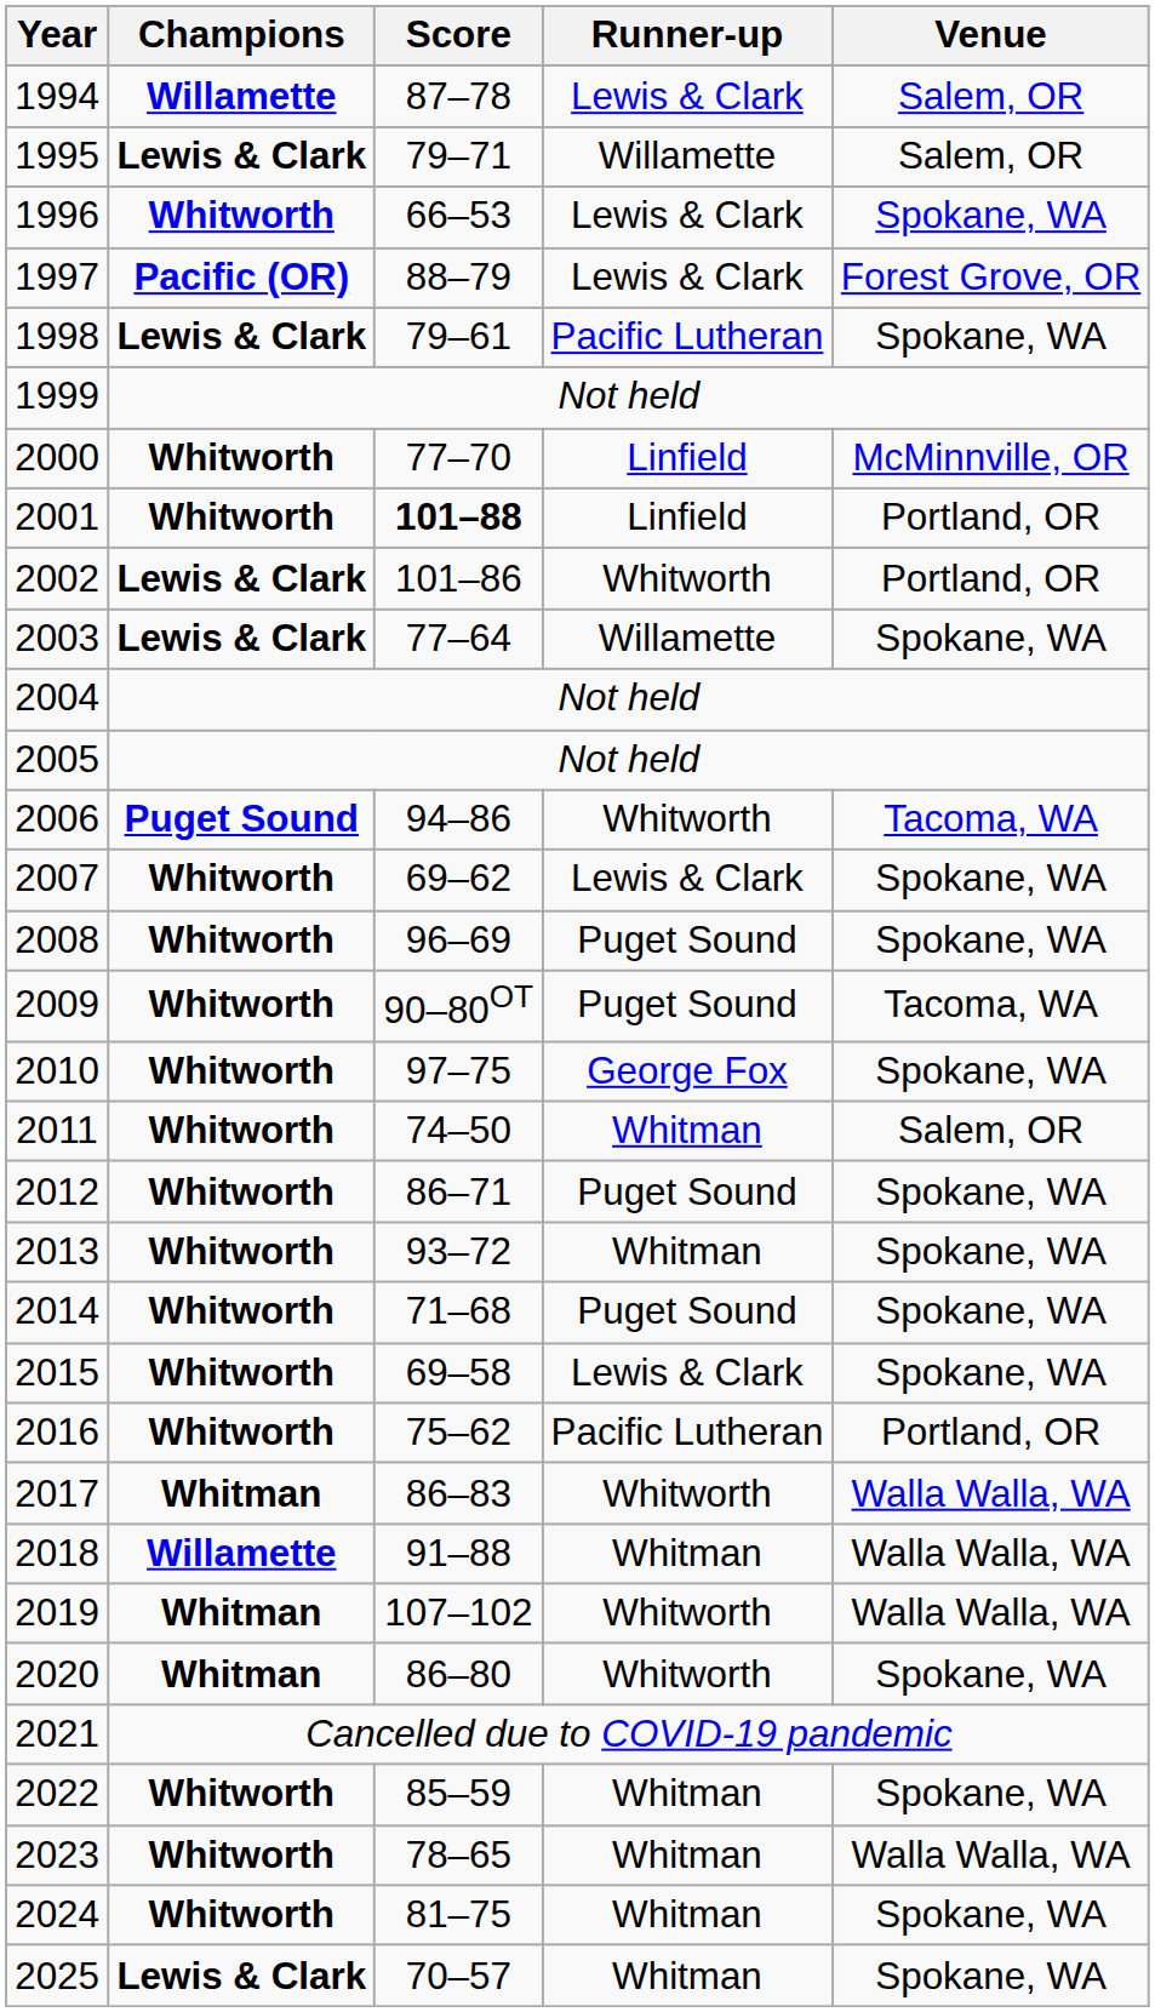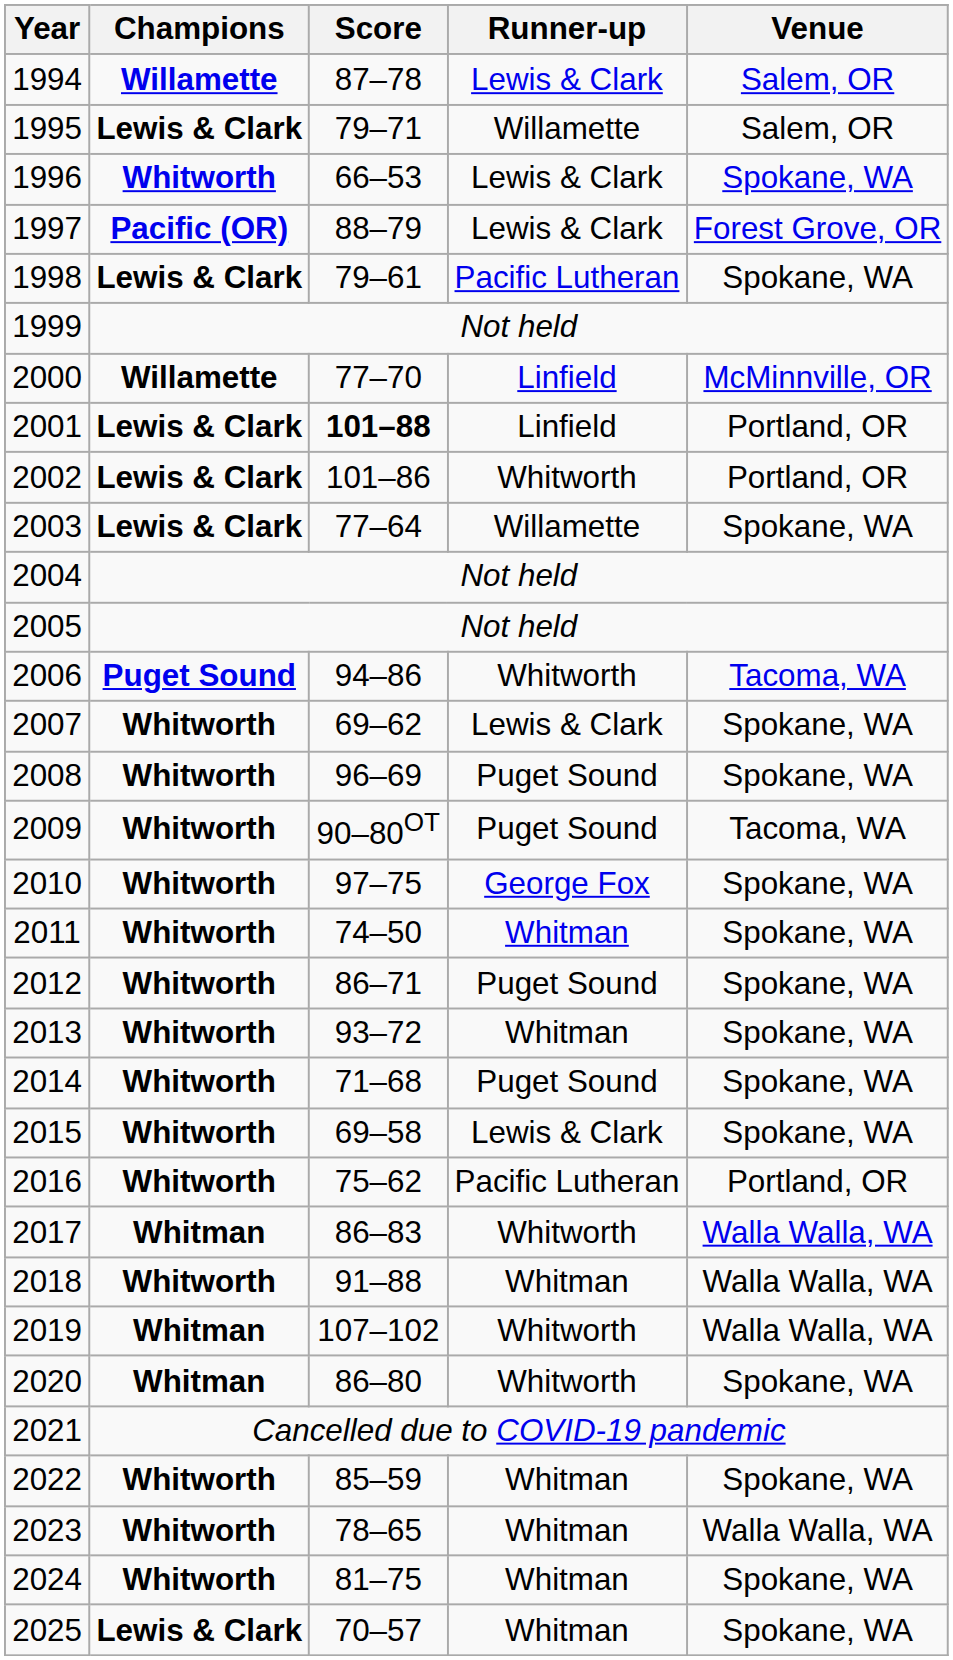2000 | Champions: Whitworth -> Willamette
2001 | Champions: Whitworth -> Lewis & Clark
2011 | Venue: Salem, OR -> Spokane, WA
2018 | Champions: Willamette -> Whitworth
